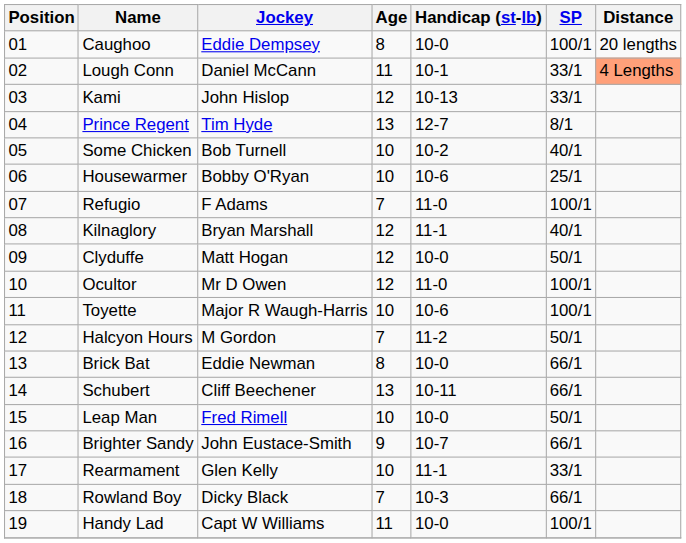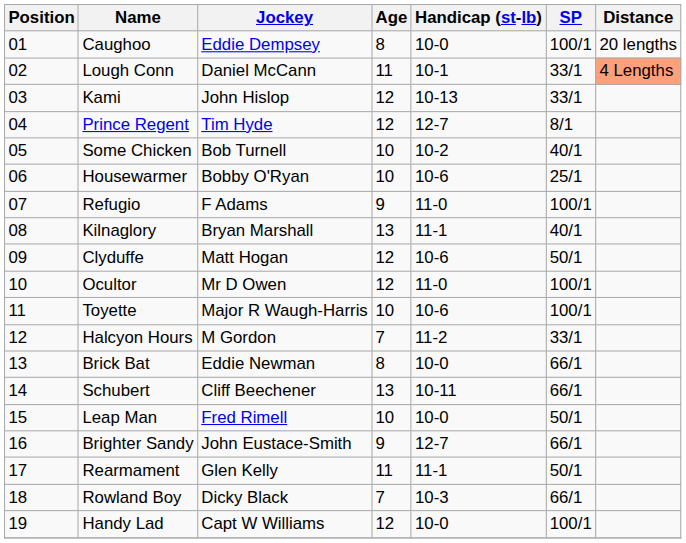Prince Regent | Age: 13 -> 12
Refugio | Age: 7 -> 9
Kilnaglory | Age: 12 -> 13
Clyduffe | Handicap (st-lb): 10-0 -> 10-6
Halcyon Hours | SP: 50/1 -> 33/1
Brighter Sandy | Handicap (st-lb): 10-7 -> 12-7
Rearmament | Age: 10 -> 11
Rearmament | SP: 33/1 -> 50/1
Handy Lad | Age: 11 -> 12
